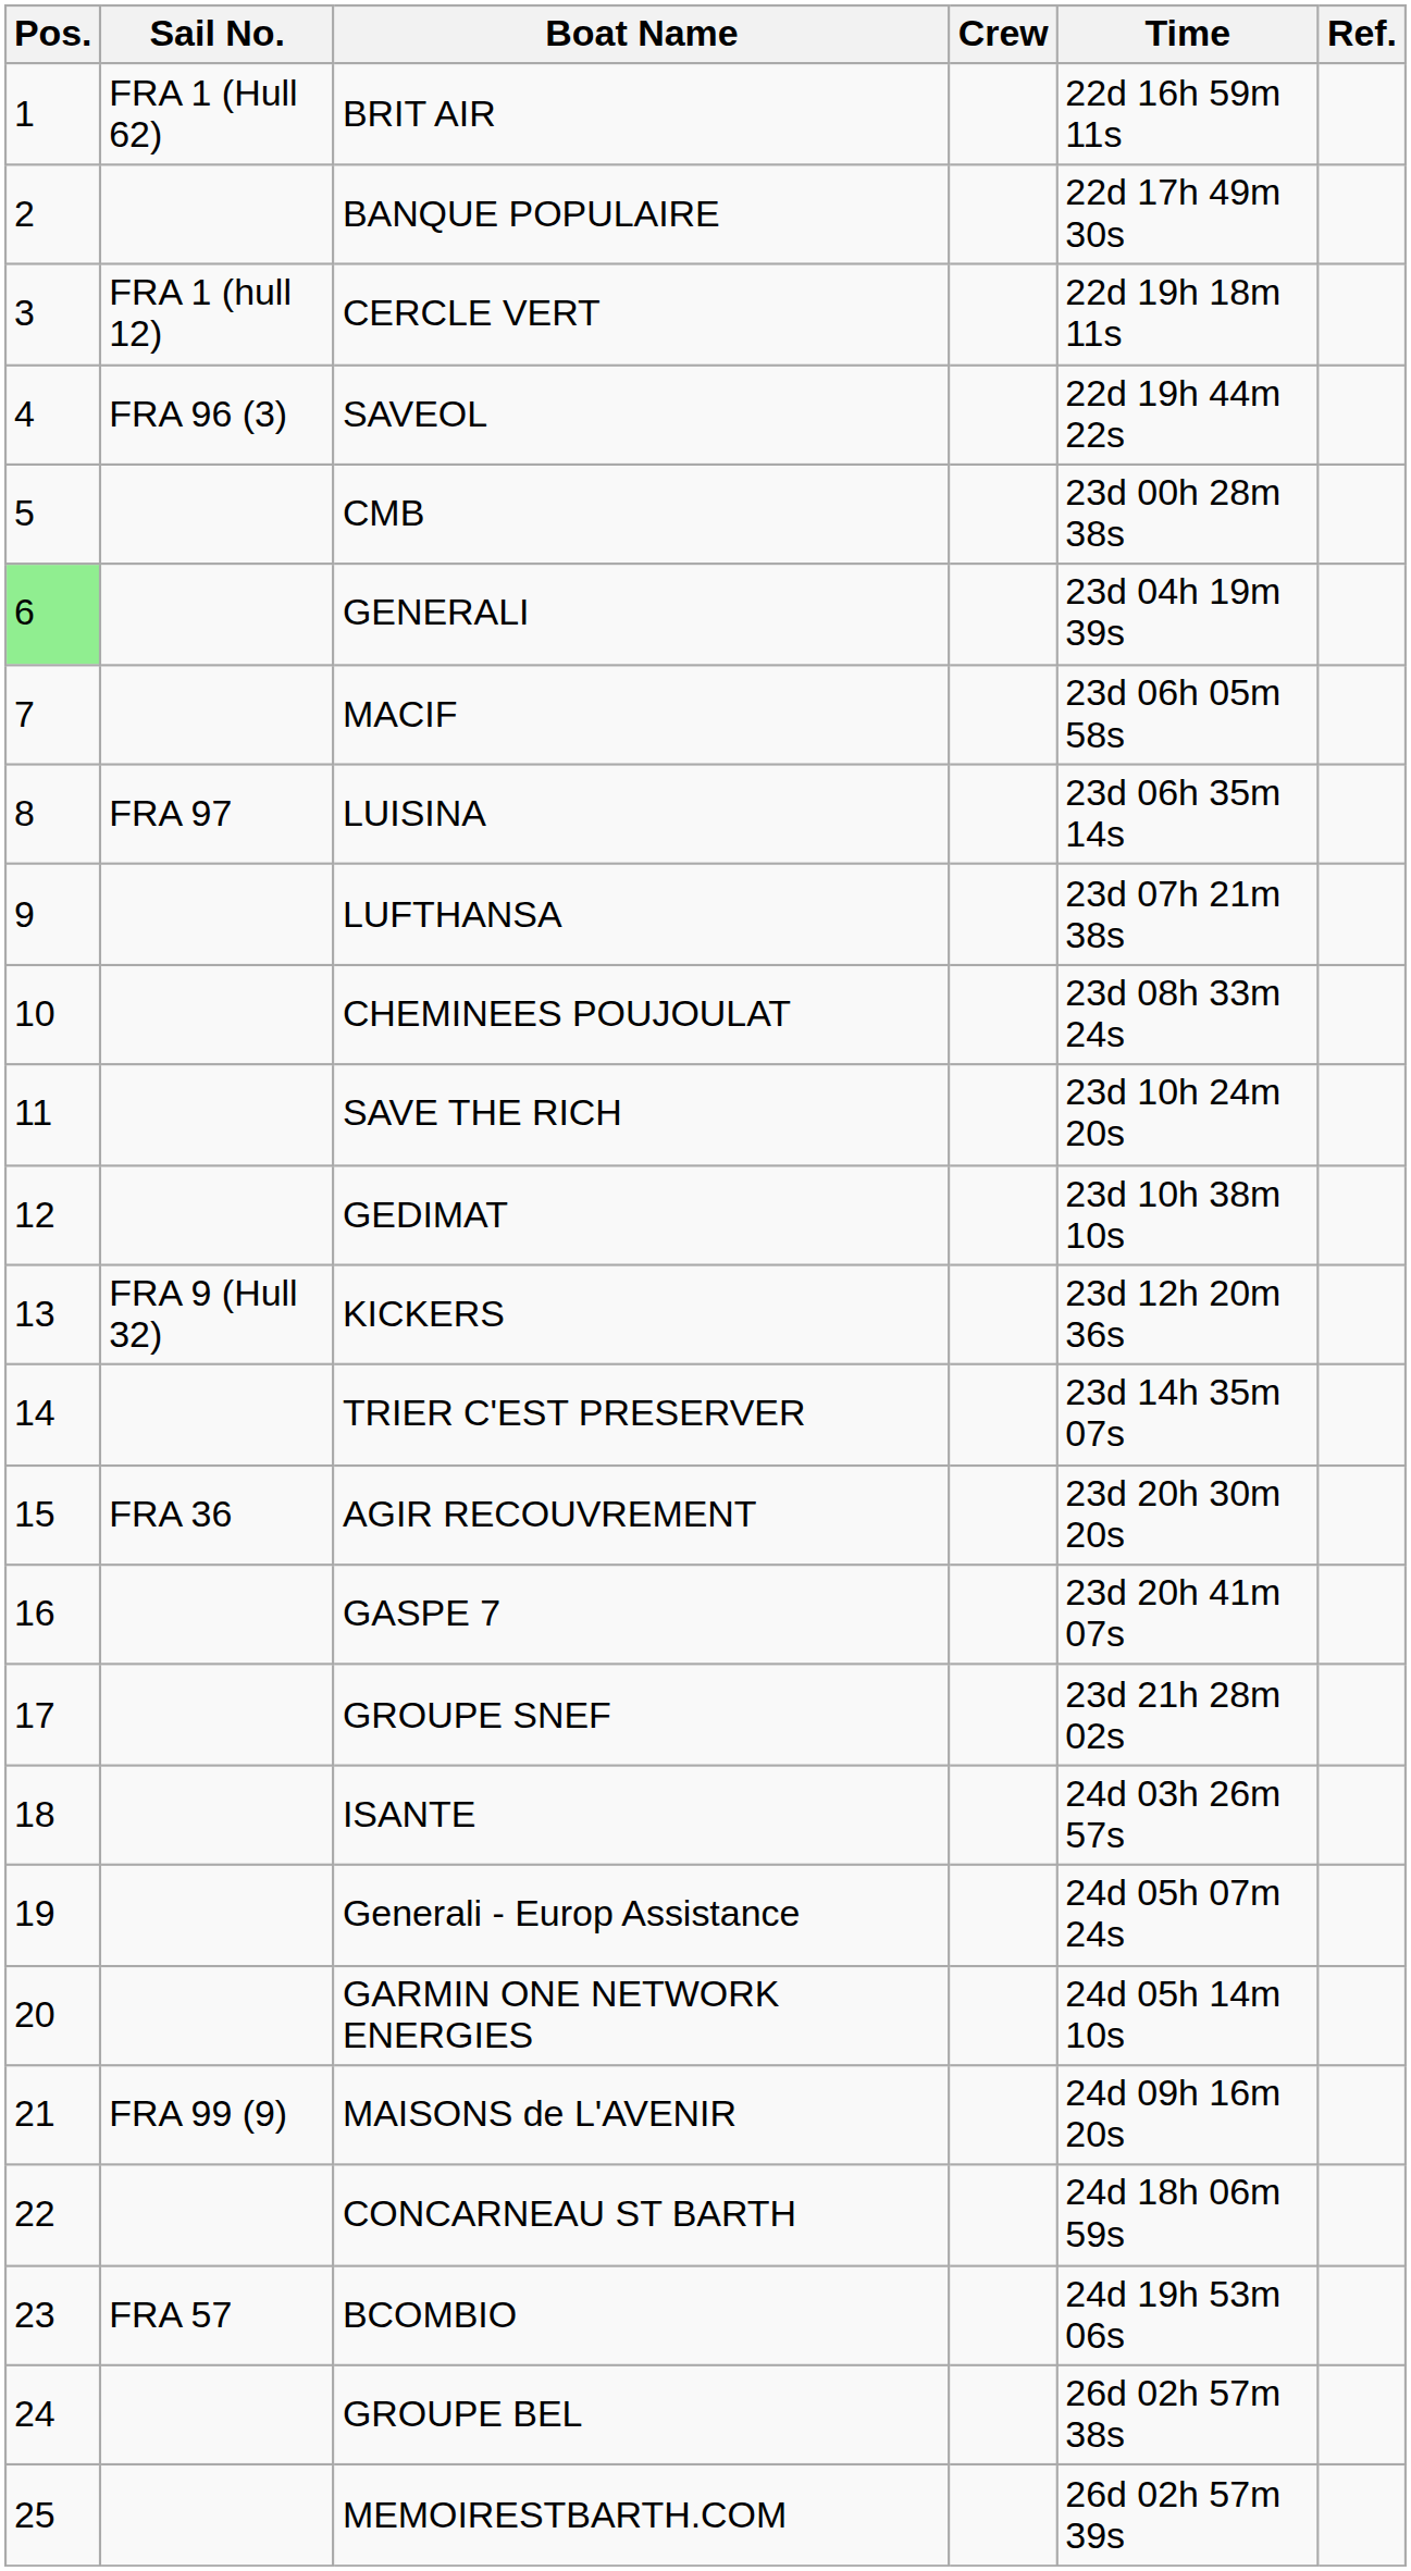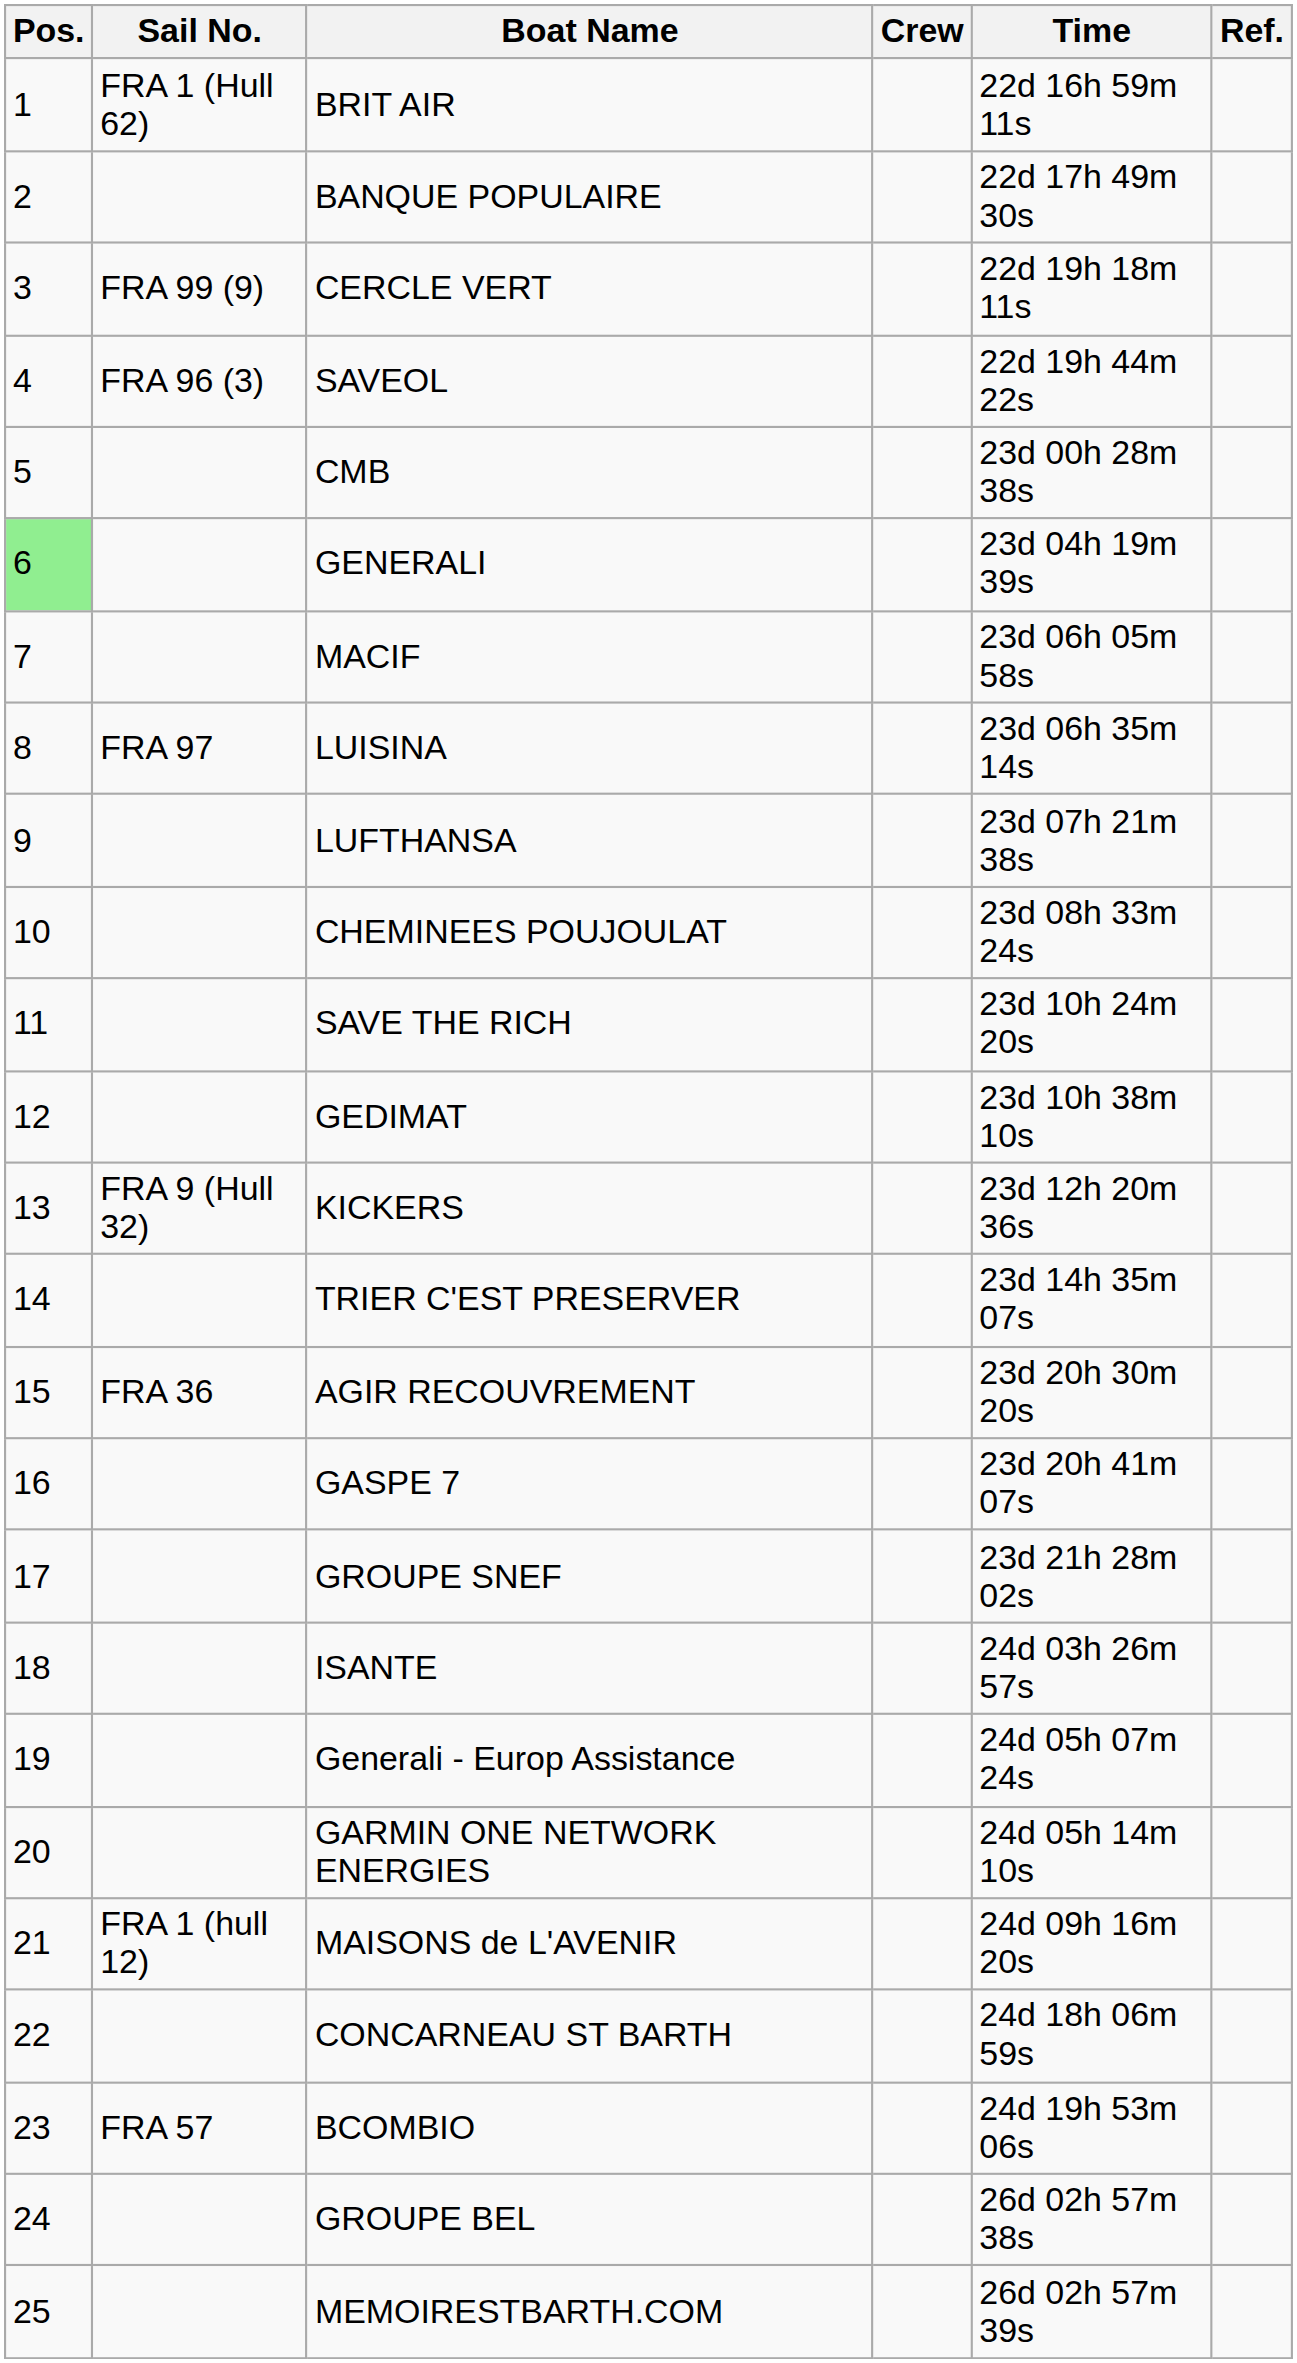CERCLE VERT | Sail No.: FRA 1 (hull 12) -> FRA 99 (9)
MAISONS de L'AVENIR | Sail No.: FRA 99 (9) -> FRA 1 (hull 12)
